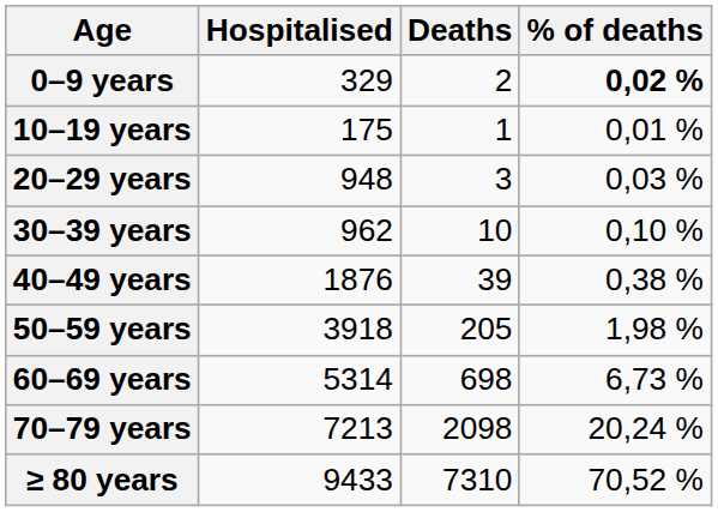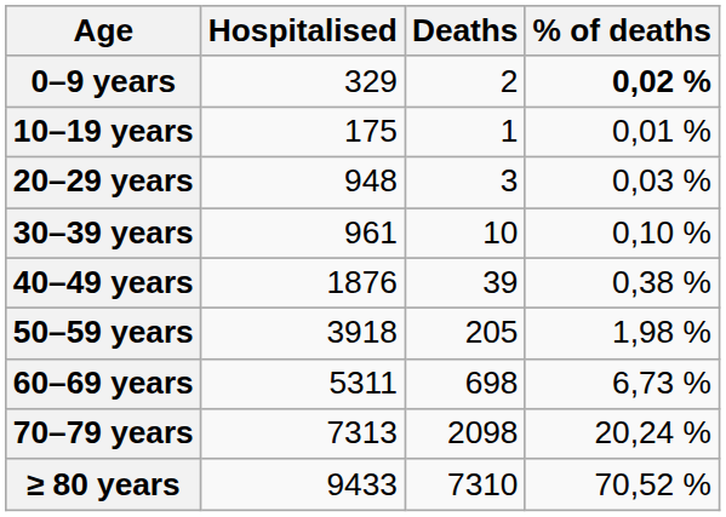30–39 years | Hospitalised: 962 -> 961
60–69 years | Hospitalised: 5314 -> 5311
70–79 years | Hospitalised: 7213 -> 7313
